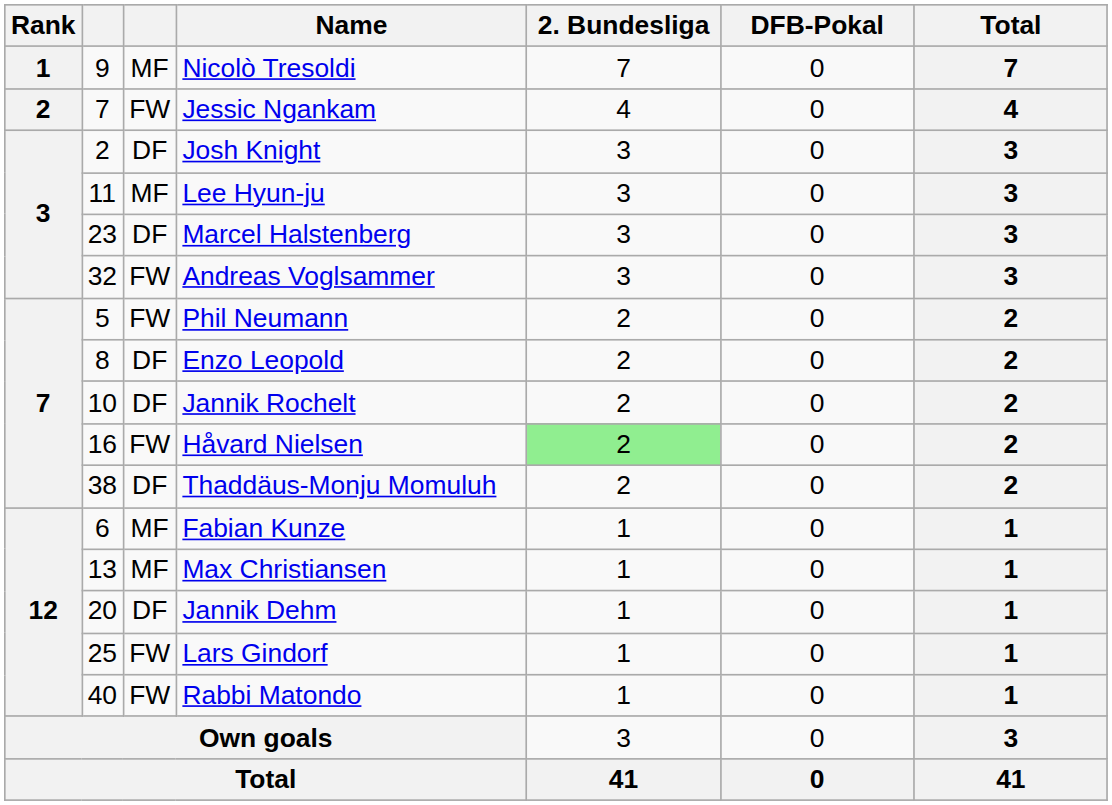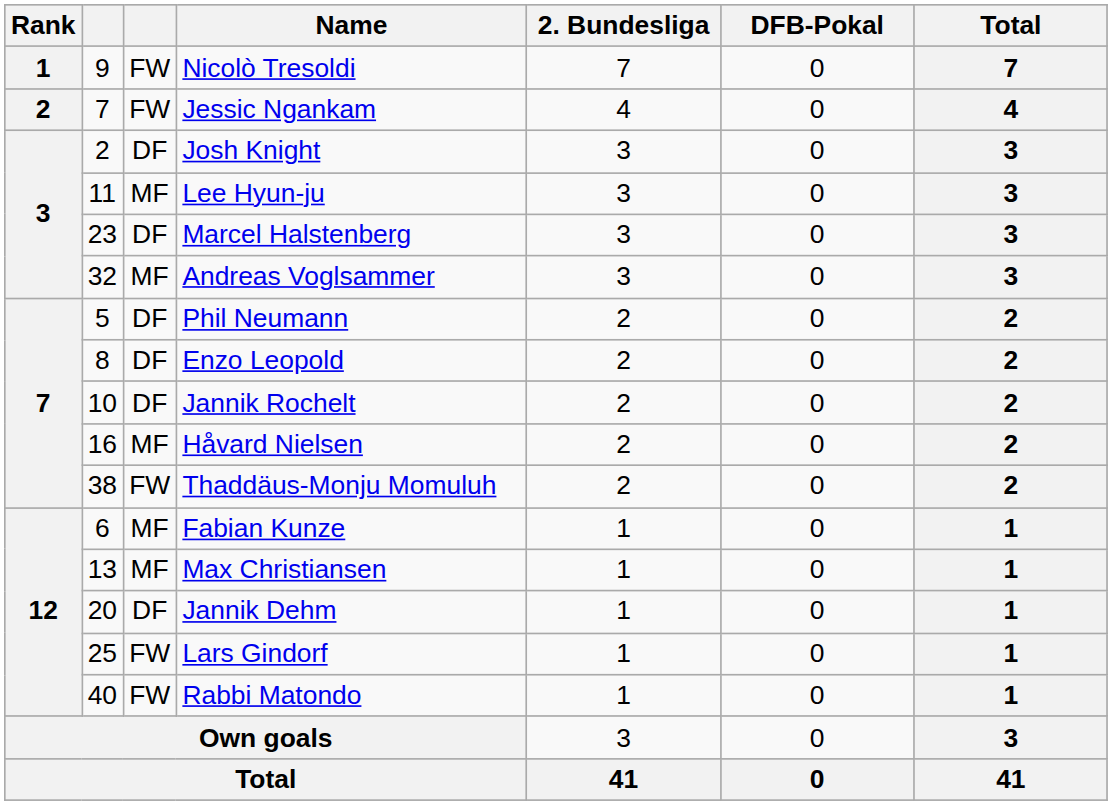Nicolò Tresoldi | column 3: MF -> FW
Andreas Voglsammer | column 3: FW -> MF
Phil Neumann | column 3: FW -> DF
Håvard Nielsen | column 3: FW -> MF
Håvard Nielsen | 2. Bundesliga: lightgreen background -> no background
Thaddäus-Monju Momuluh | column 3: DF -> FW
